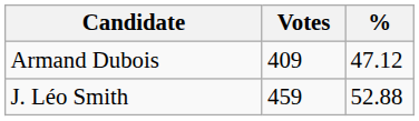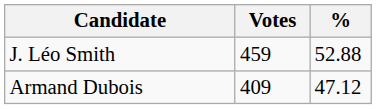rows swapped: J. Léo Smith <-> Armand Dubois
